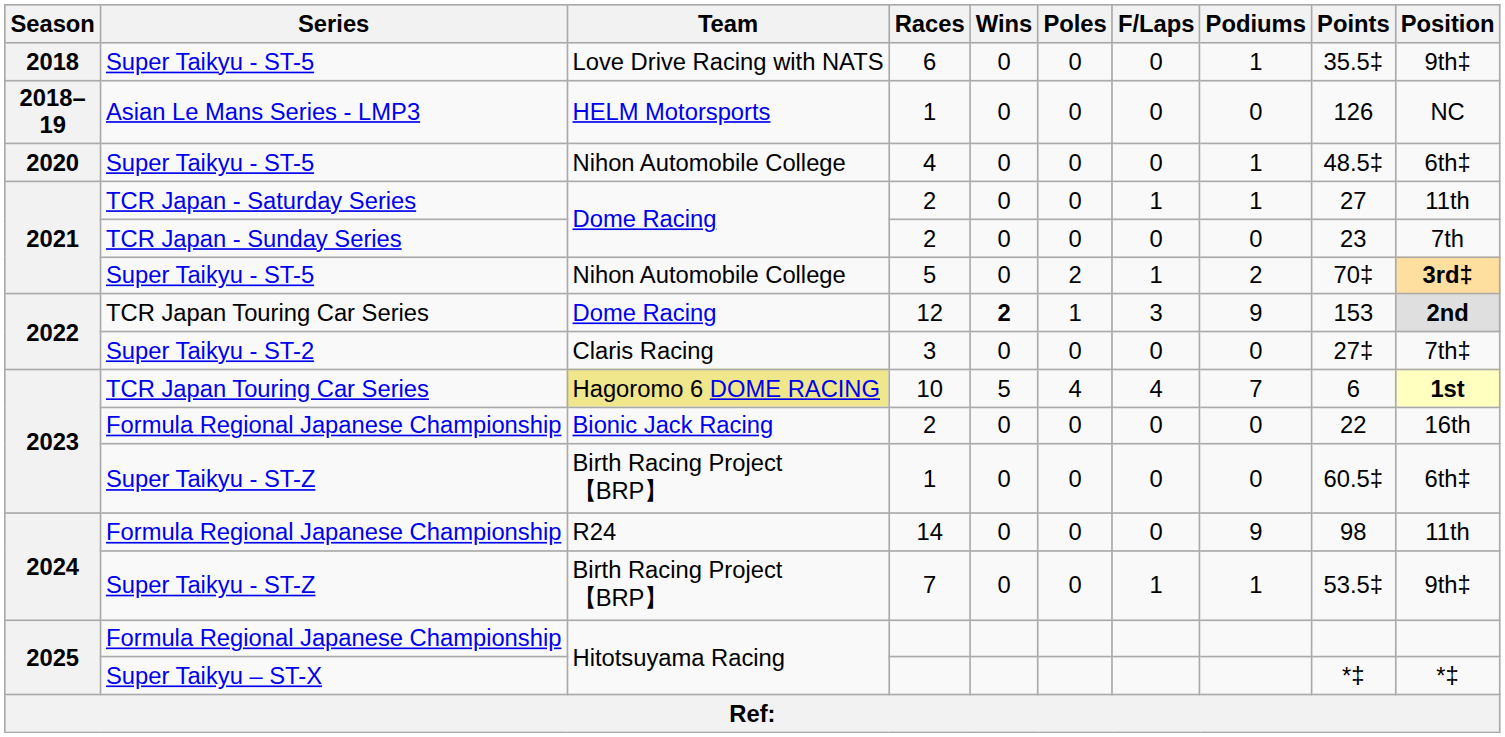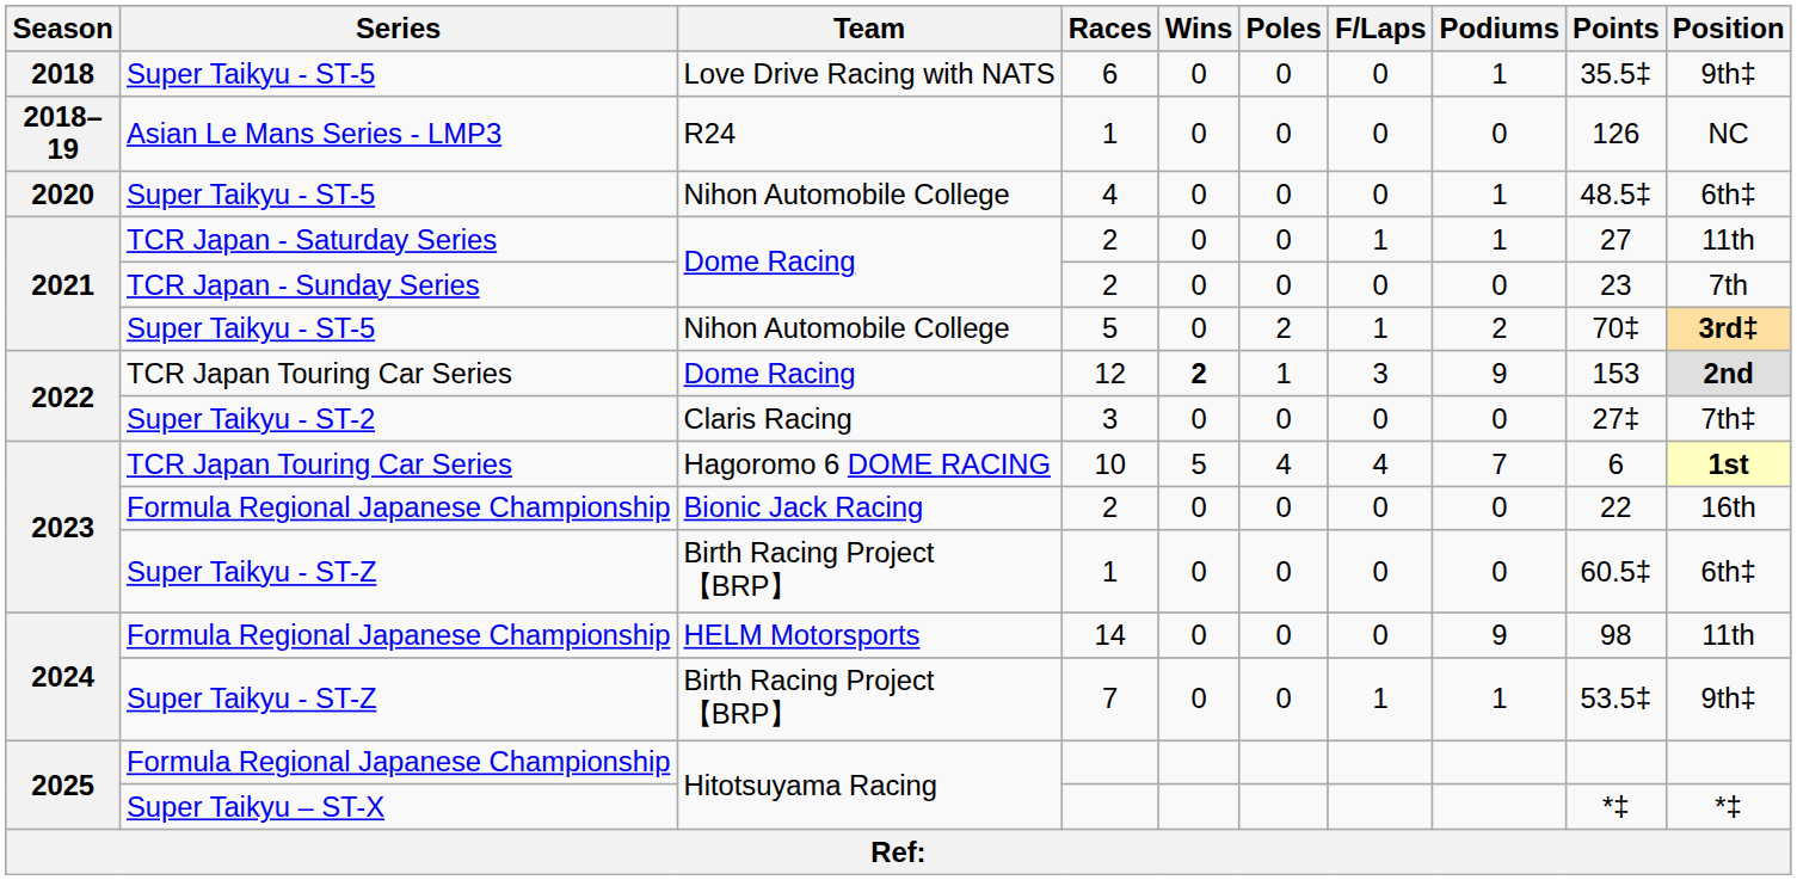Asian Le Mans Series - LMP3 / 1 | Team: HELM Motorsports -> R24
10 | Team: khaki background -> no background
14 | Team: R24 -> HELM Motorsports
